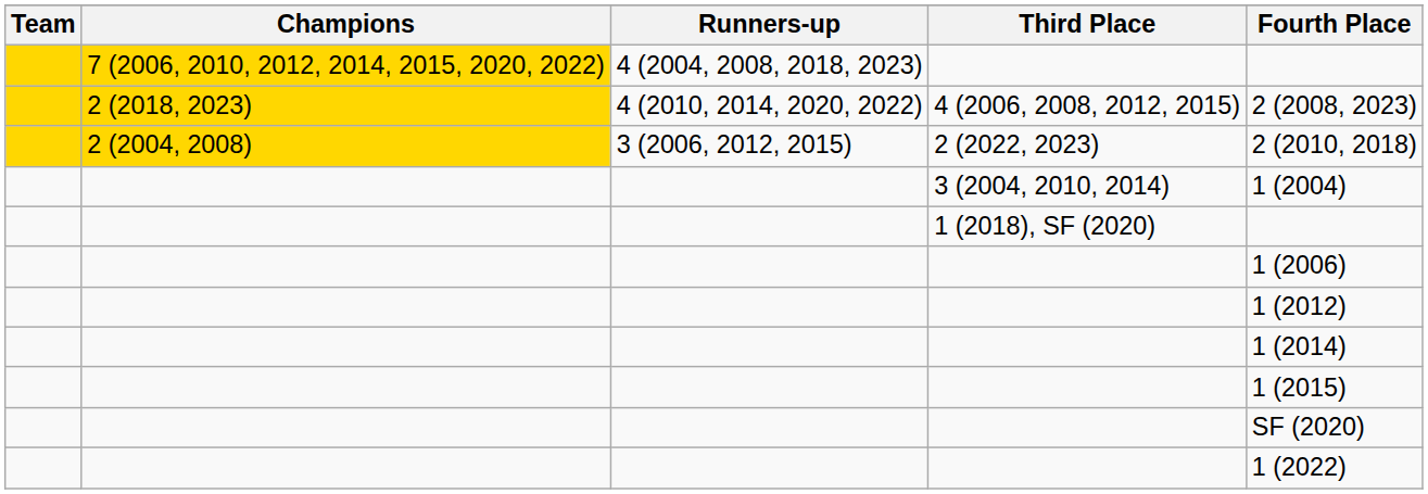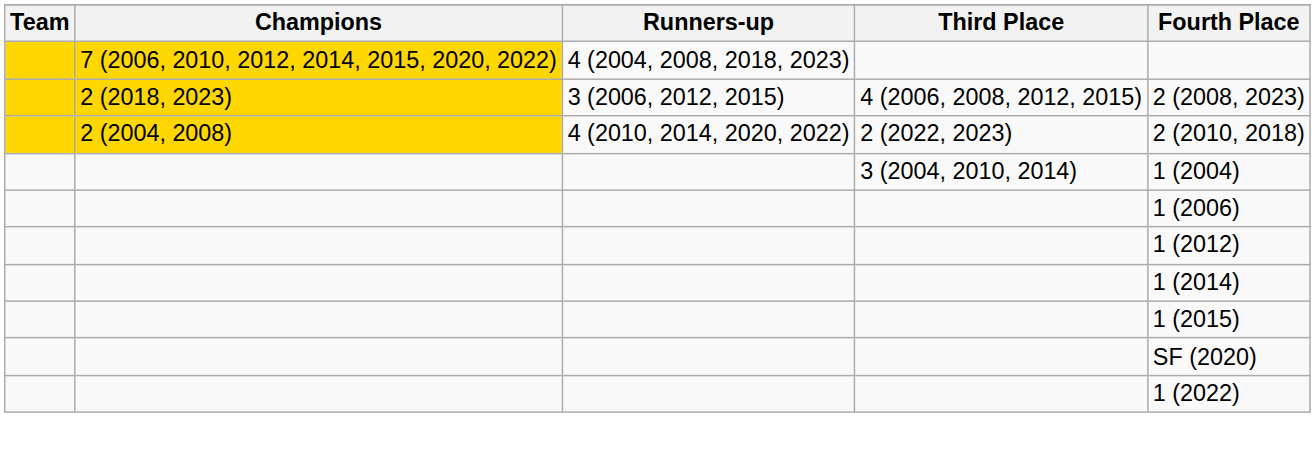4 (2006, 2008, 2012, 2015) | Runners-up: 4 (2010, 2014, 2020, 2022) -> 3 (2006, 2012, 2015)
2 (2022, 2023) | Runners-up: 3 (2006, 2012, 2015) -> 4 (2010, 2014, 2020, 2022)
- row: 1 (2018), SF (2020)
